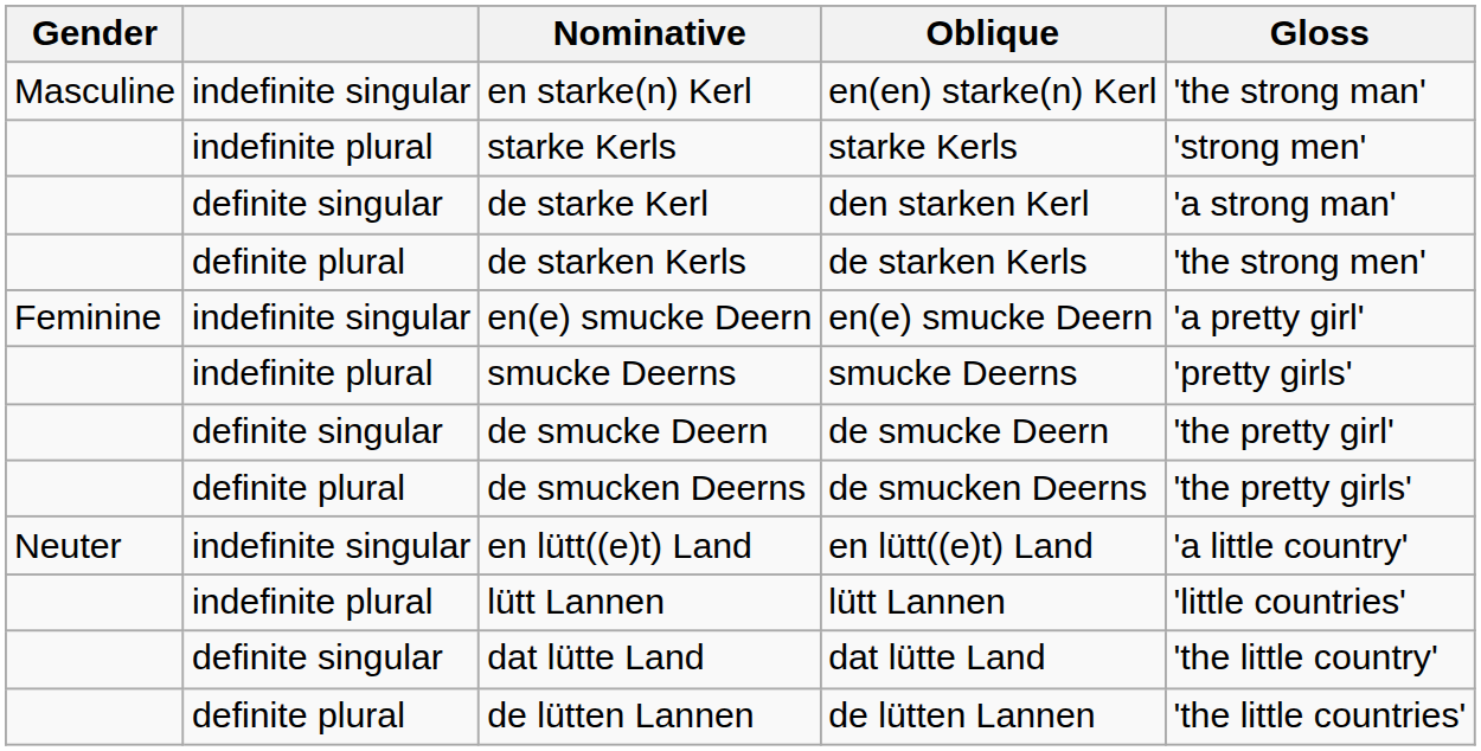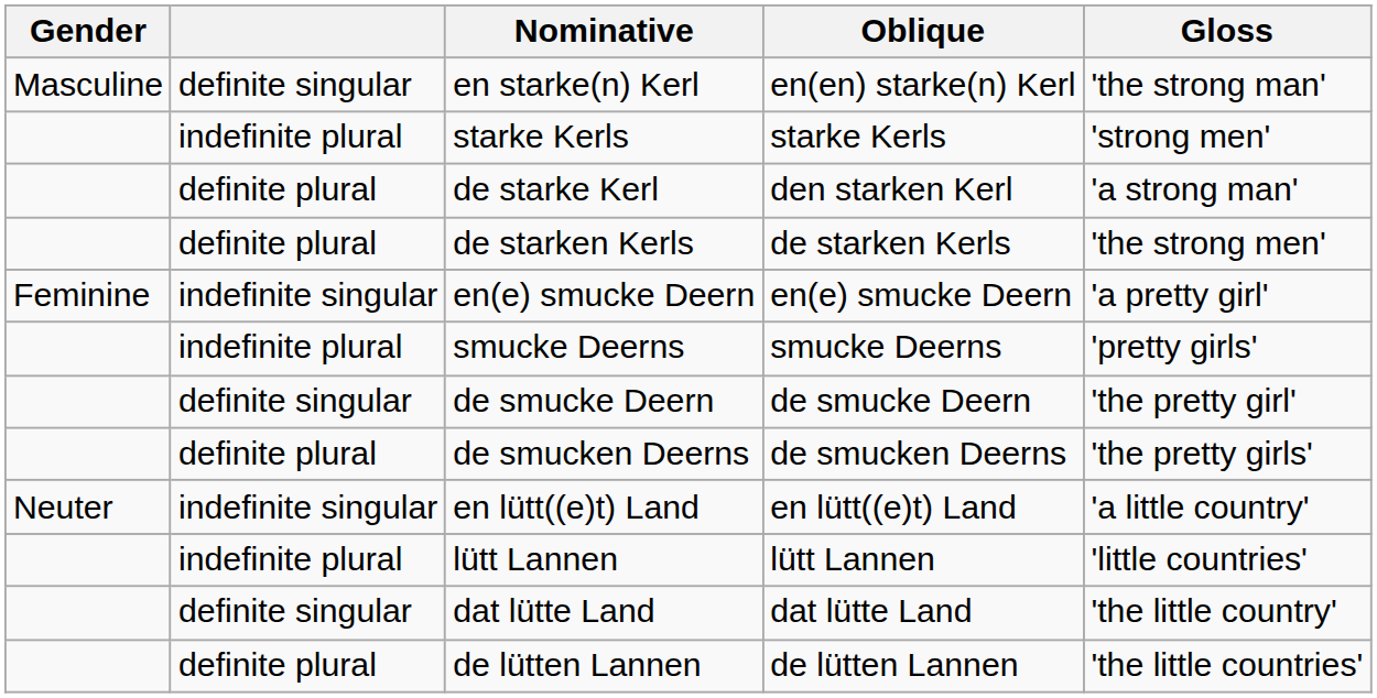en starke(n) Kerl | column 2: indefinite singular -> definite singular
de starke Kerl | column 2: definite singular -> definite plural
